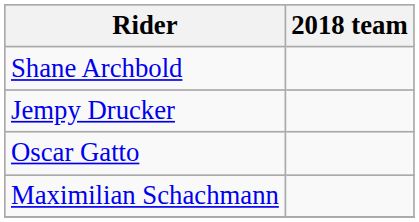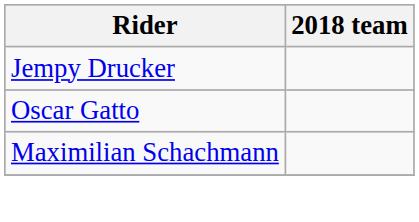- row: Shane Archbold
